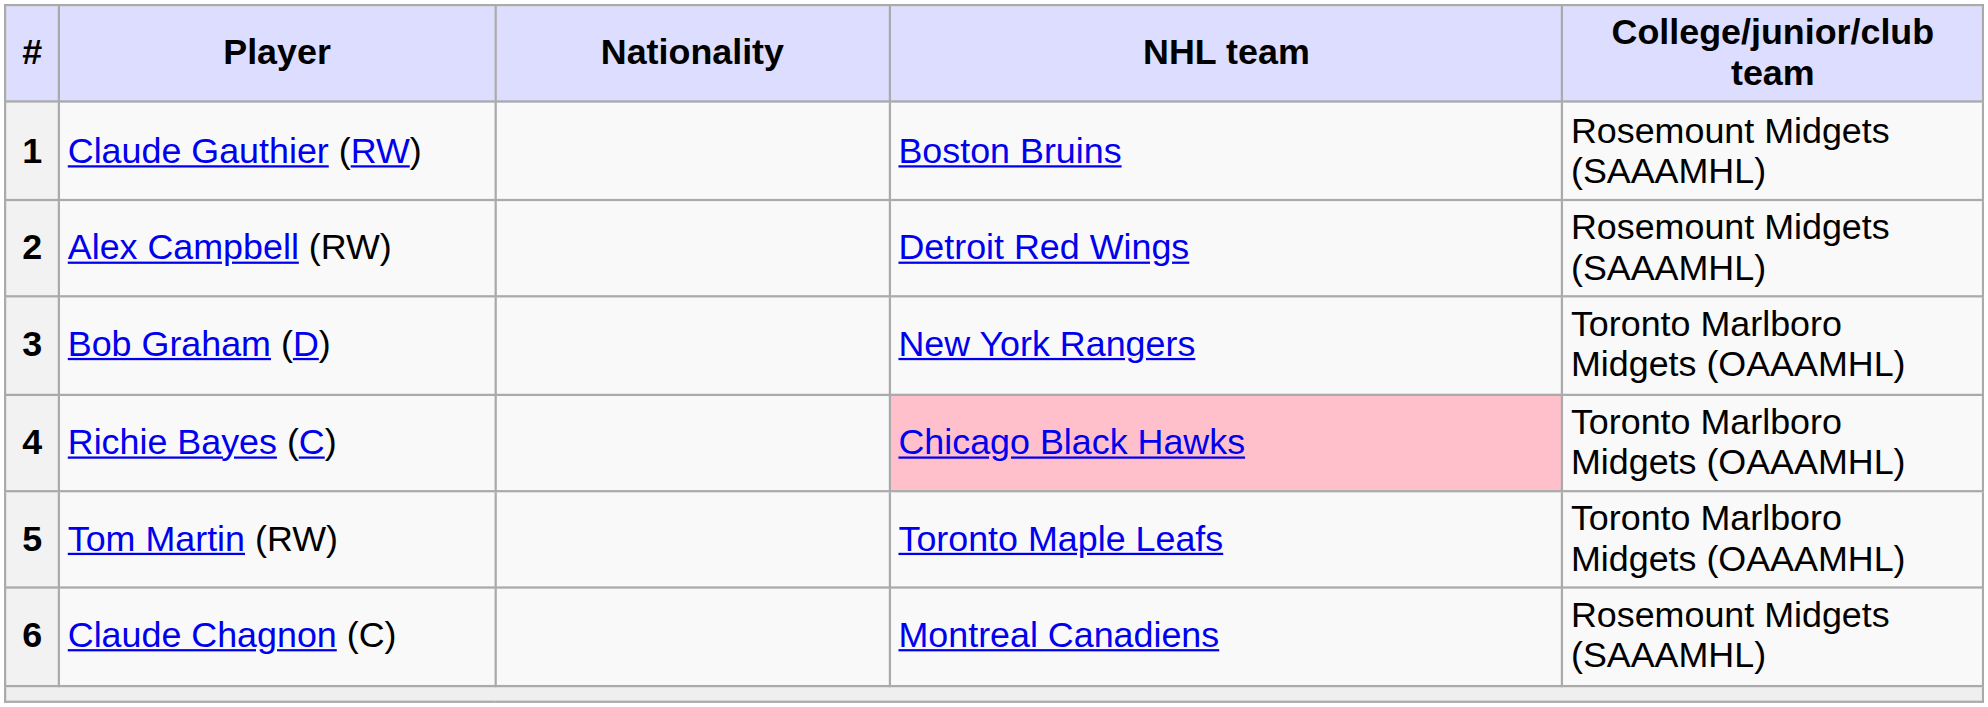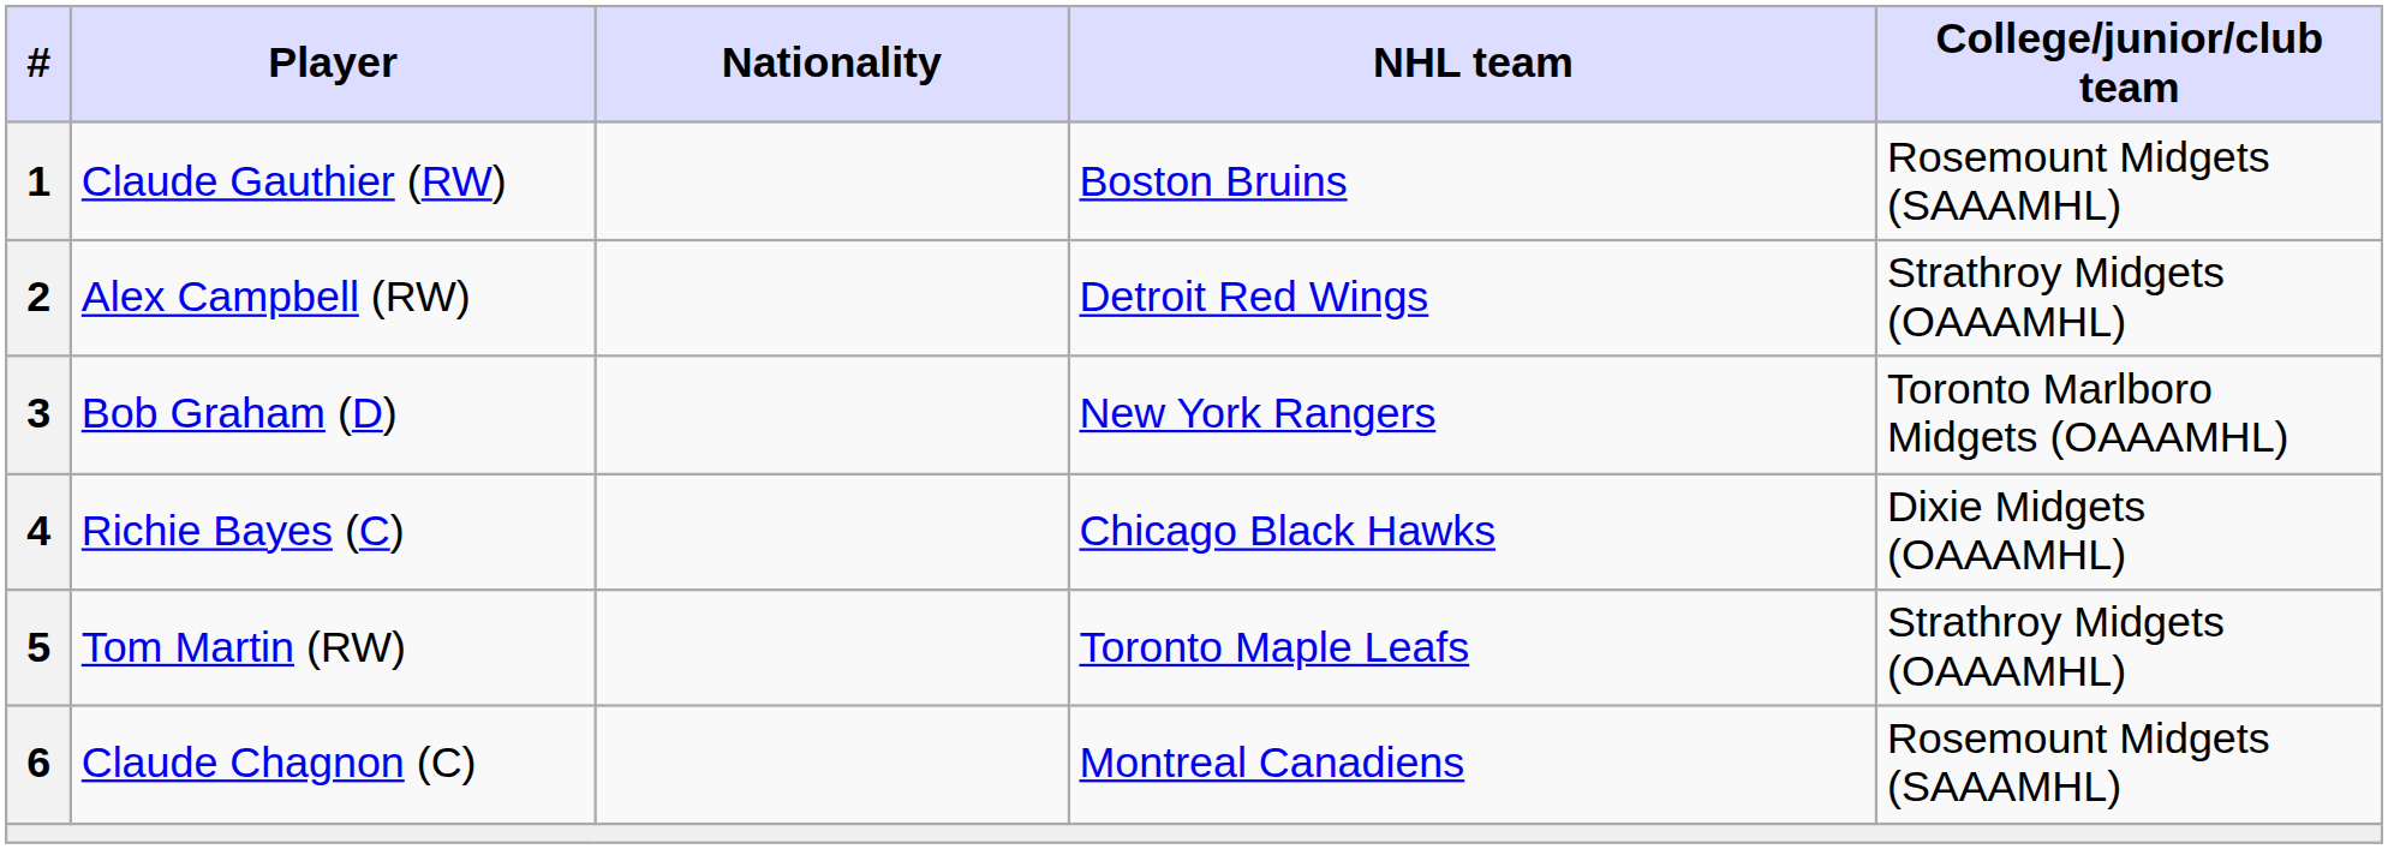Alex Campbell (RW) | College/junior/club team: Rosemount Midgets (SAAAMHL) -> Strathroy Midgets (OAAAMHL)
Richie Bayes (C) | NHL team: pink background -> no background
Richie Bayes (C) | College/junior/club team: Toronto Marlboro Midgets (OAAAMHL) -> Dixie Midgets (OAAAMHL)
Tom Martin (RW) | College/junior/club team: Toronto Marlboro Midgets (OAAAMHL) -> Strathroy Midgets (OAAAMHL)
